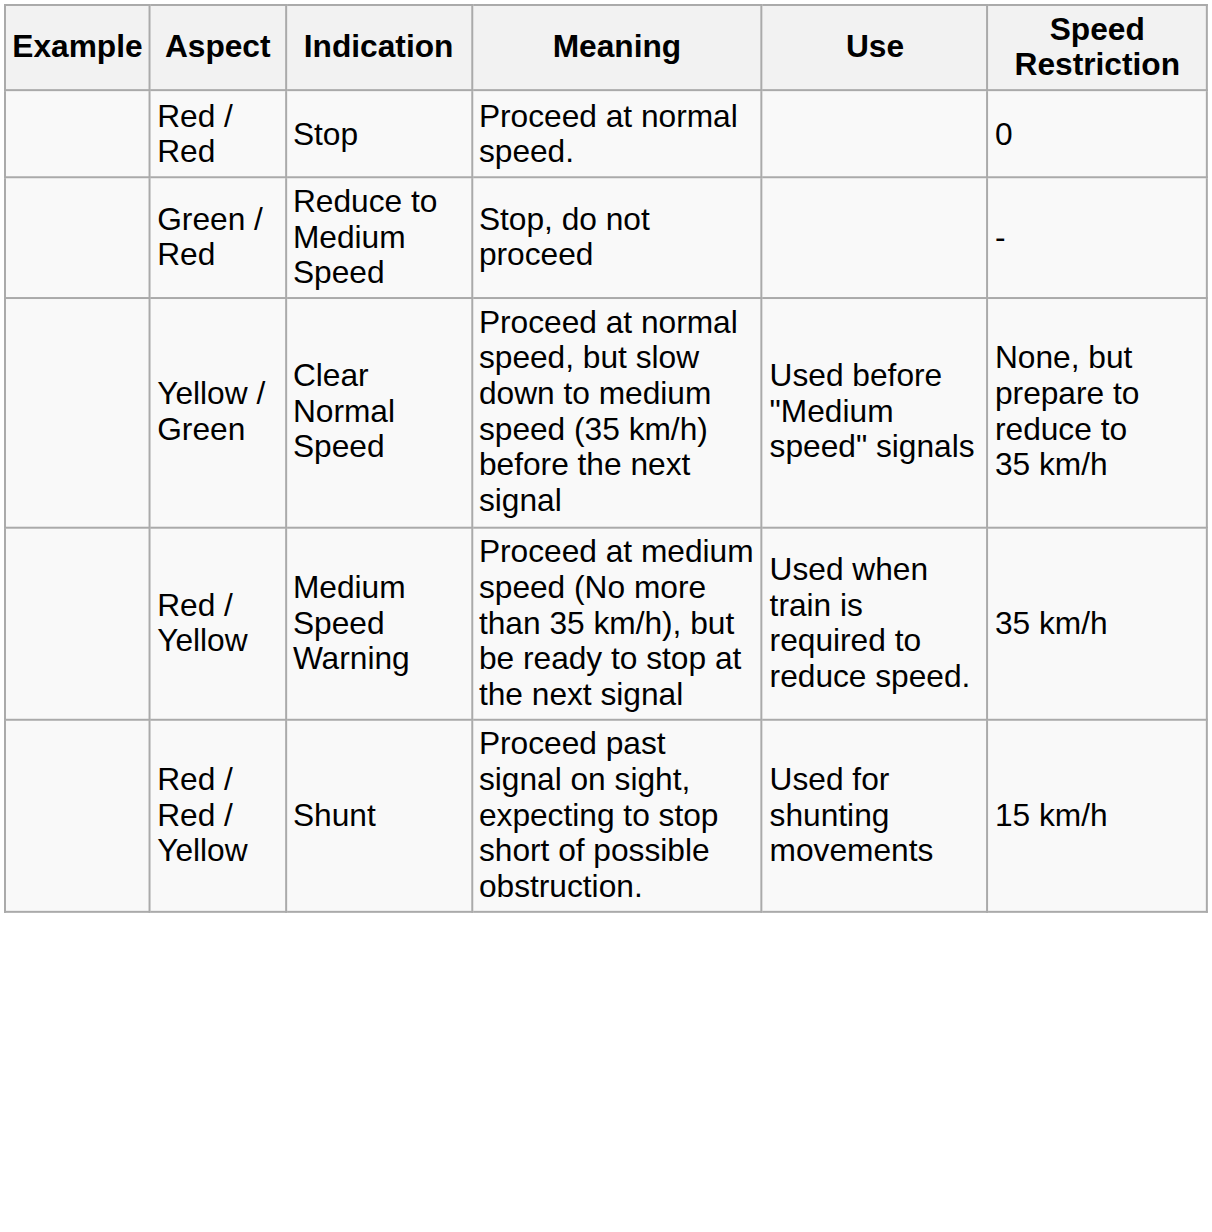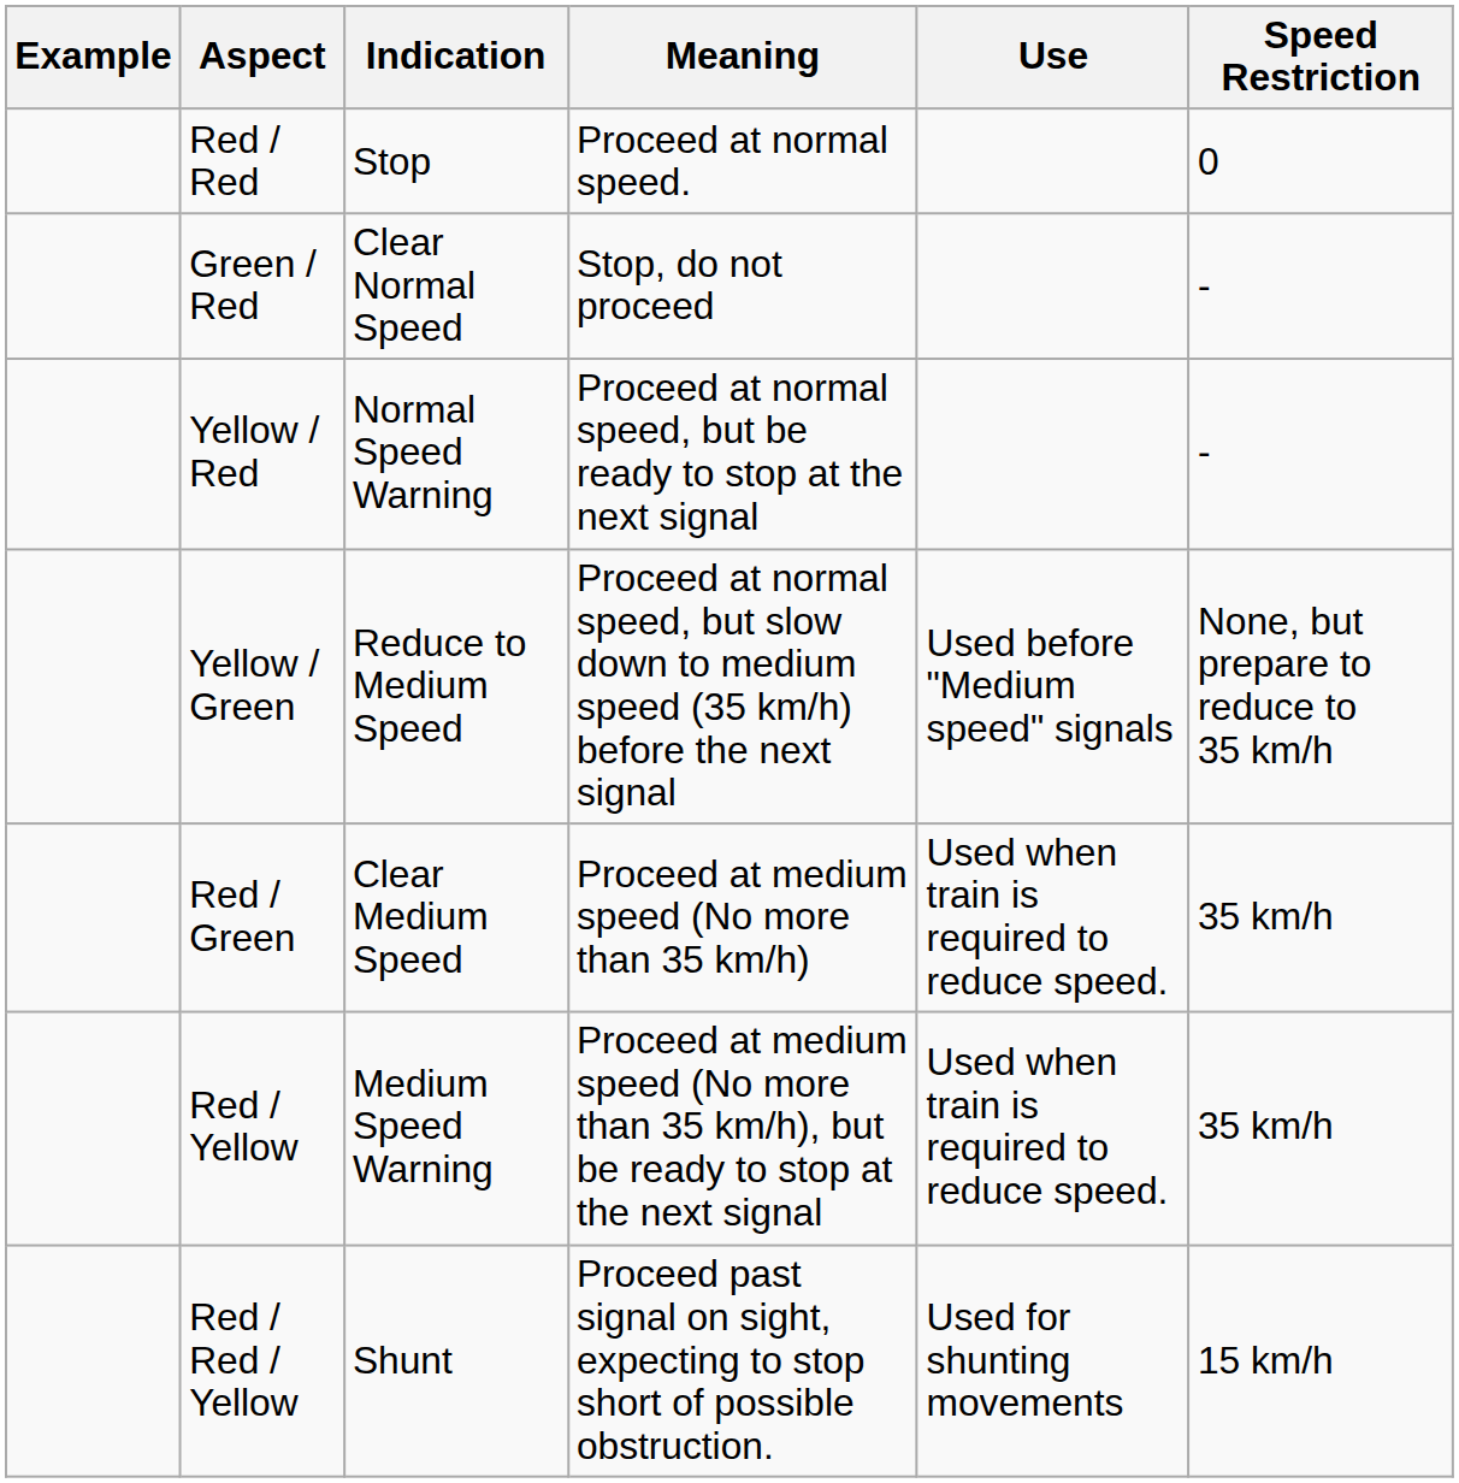Green / Red | Indication: Reduce to Medium Speed -> Clear Normal Speed
+ row: Yellow / Red | Normal Speed Warning | Proceed at normal speed, but be ready to stop at the next signal | -
Yellow / Green | Indication: Clear Normal Speed -> Reduce to Medium Speed
+ row: Red / Green | Clear Medium Speed | Proceed at medium speed (No more than 35 km/h) | Used when train is required to reduce speed. | 35 km/h
